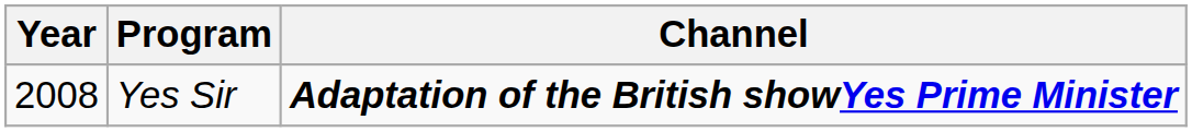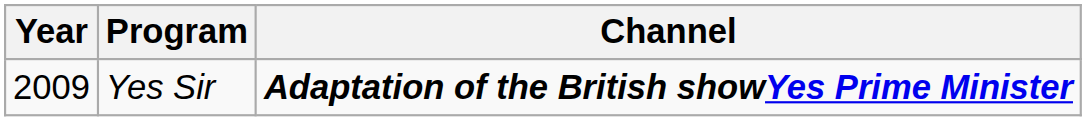Yes Sir | Year: 2008 -> 2009
